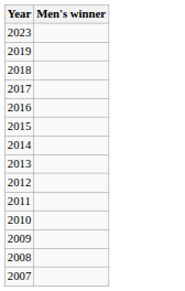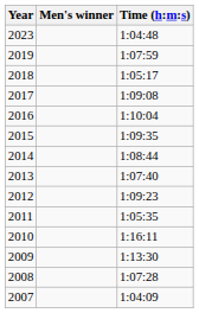+ column: Time (h:m:s) | 1:04:48 | 1:07:59 | 1:05:17 | 1:09:08 | 1:10:04 | 1:09:35 | 1:08:44 | 1:07:40 | 1:09:23 | 1:05:35 | 1:16:11 | 1:13:30 | 1:07:28 | 1:04:09
